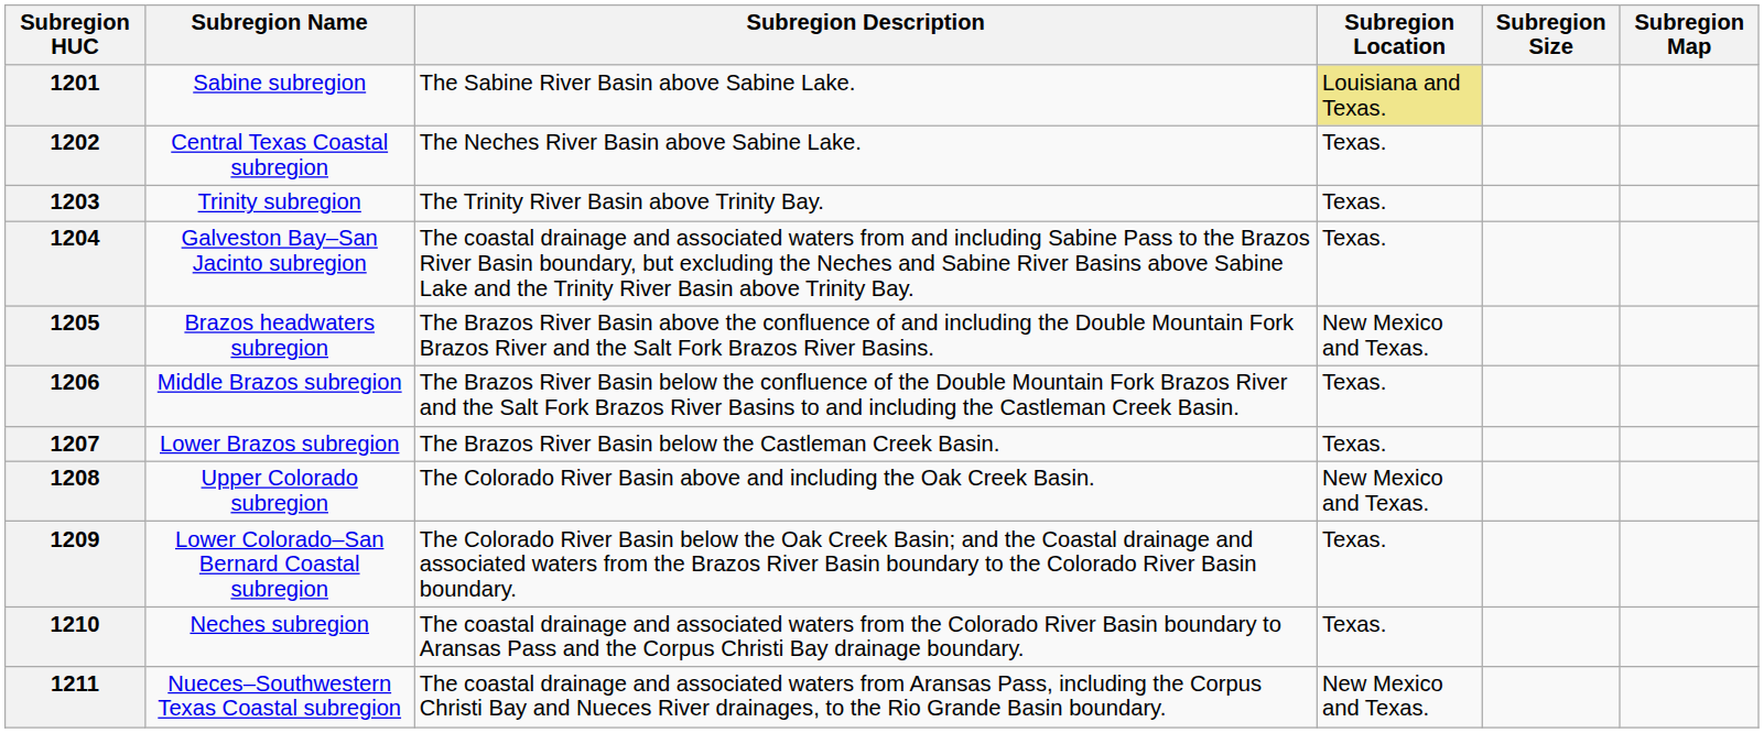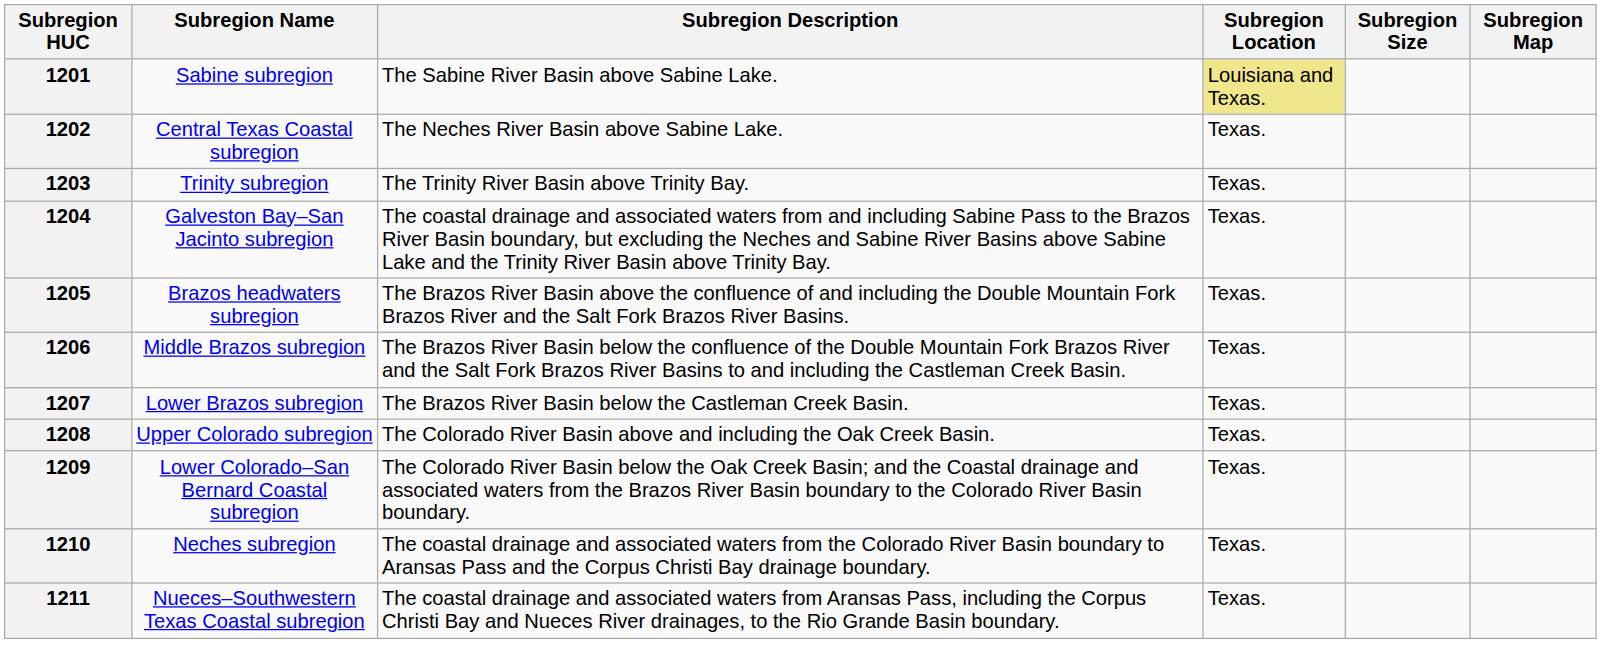1205 | Subregion Location: New Mexico and Texas. -> Texas.
1208 | Subregion Location: New Mexico and Texas. -> Texas.
1211 | Subregion Location: New Mexico and Texas. -> Texas.
